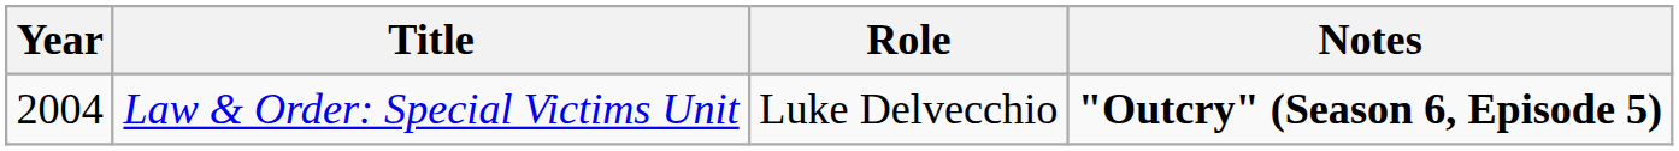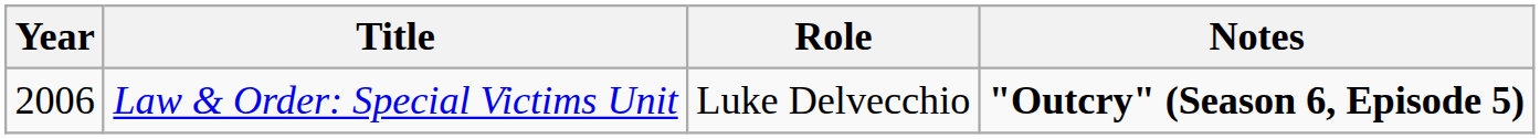Law & Order: Special Victims Unit | Year: 2004 -> 2006
